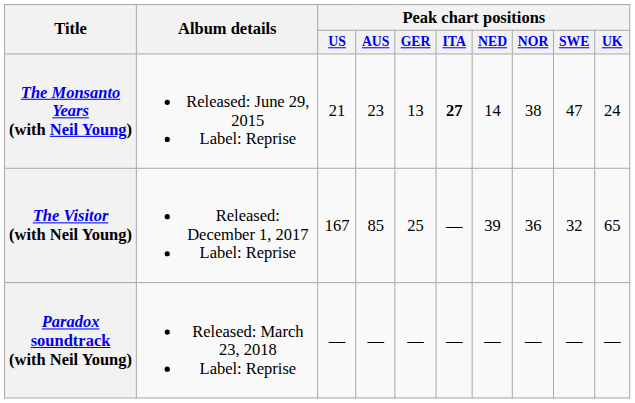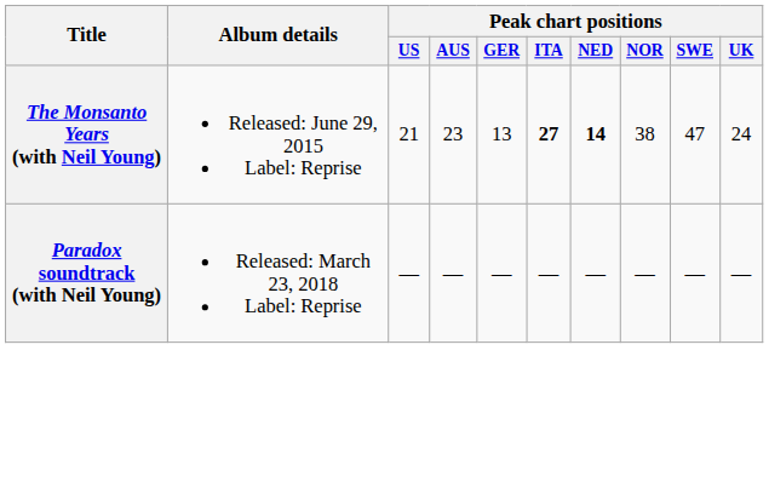The Monsanto Years (with Neil Young) | Peak chart positions / NED: normal -> bold
- row: The Visitor (with Neil Young) | Released: December 1, 2017 Label: Reprise | 167 | 85 | 25 | — | 39 | 36 | 32 | 65
